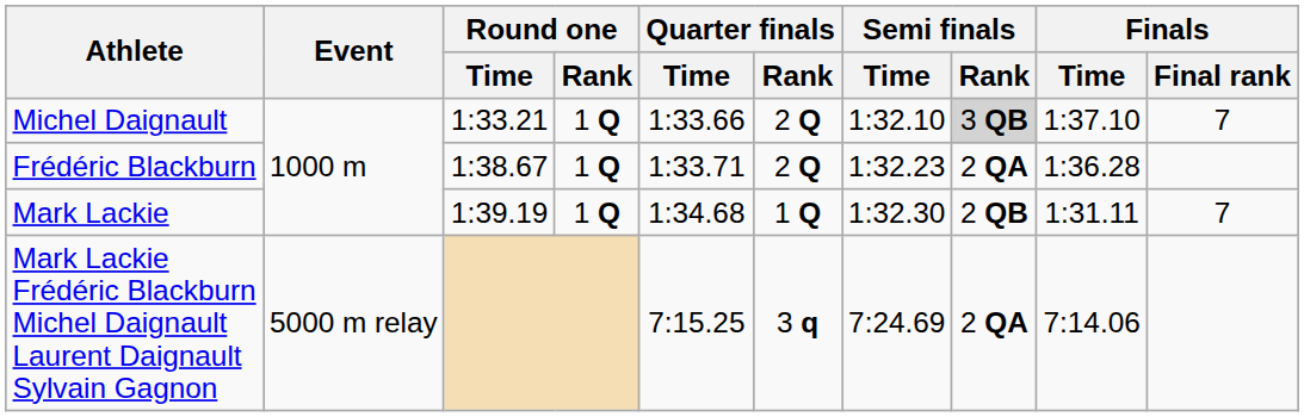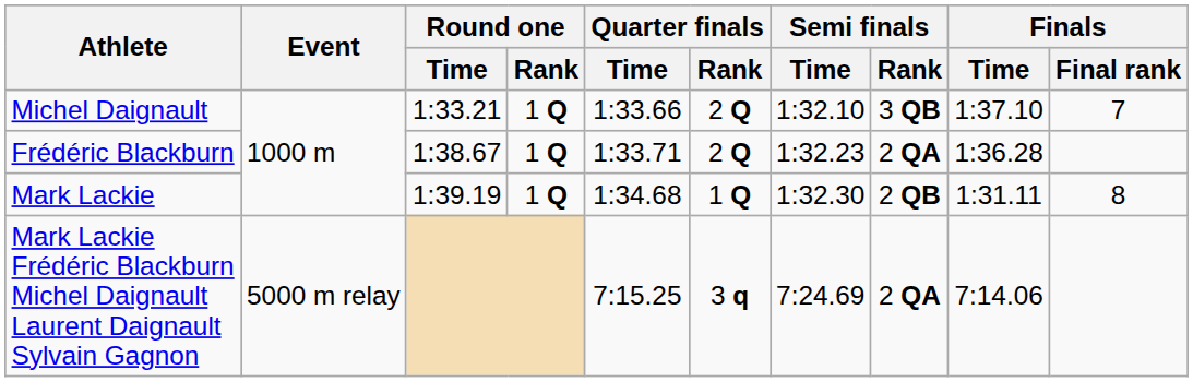Michel Daignault | Semi finals / Rank: lightgrey background -> no background
Mark Lackie | Finals / Final rank: 7 -> 8
